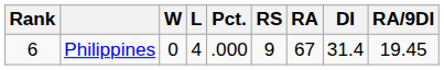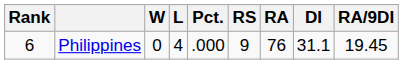Philippines | RA: 67 -> 76
Philippines | DI: 31.4 -> 31.1
